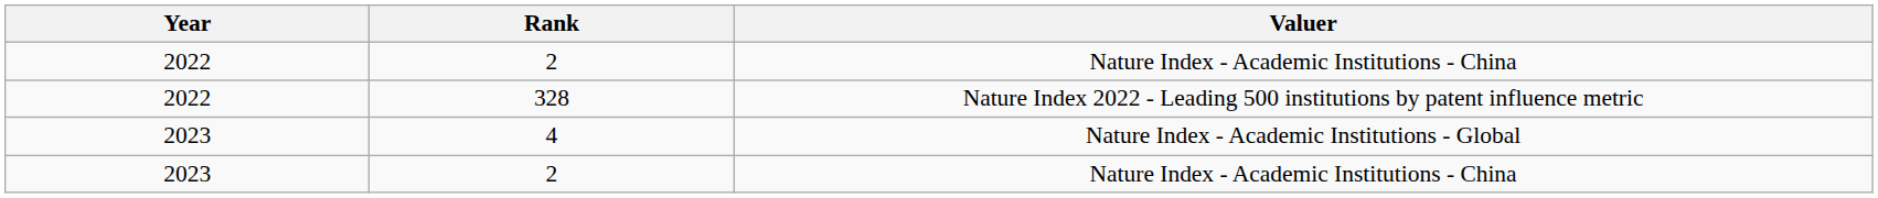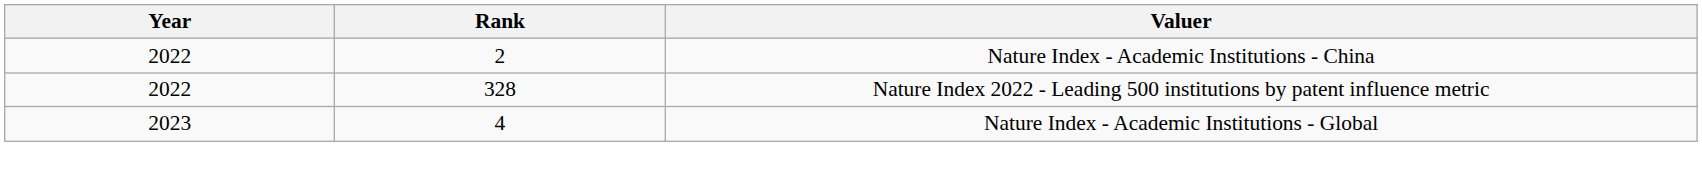- row: 2023 | 2 | Nature Index - Academic Institutions - China
